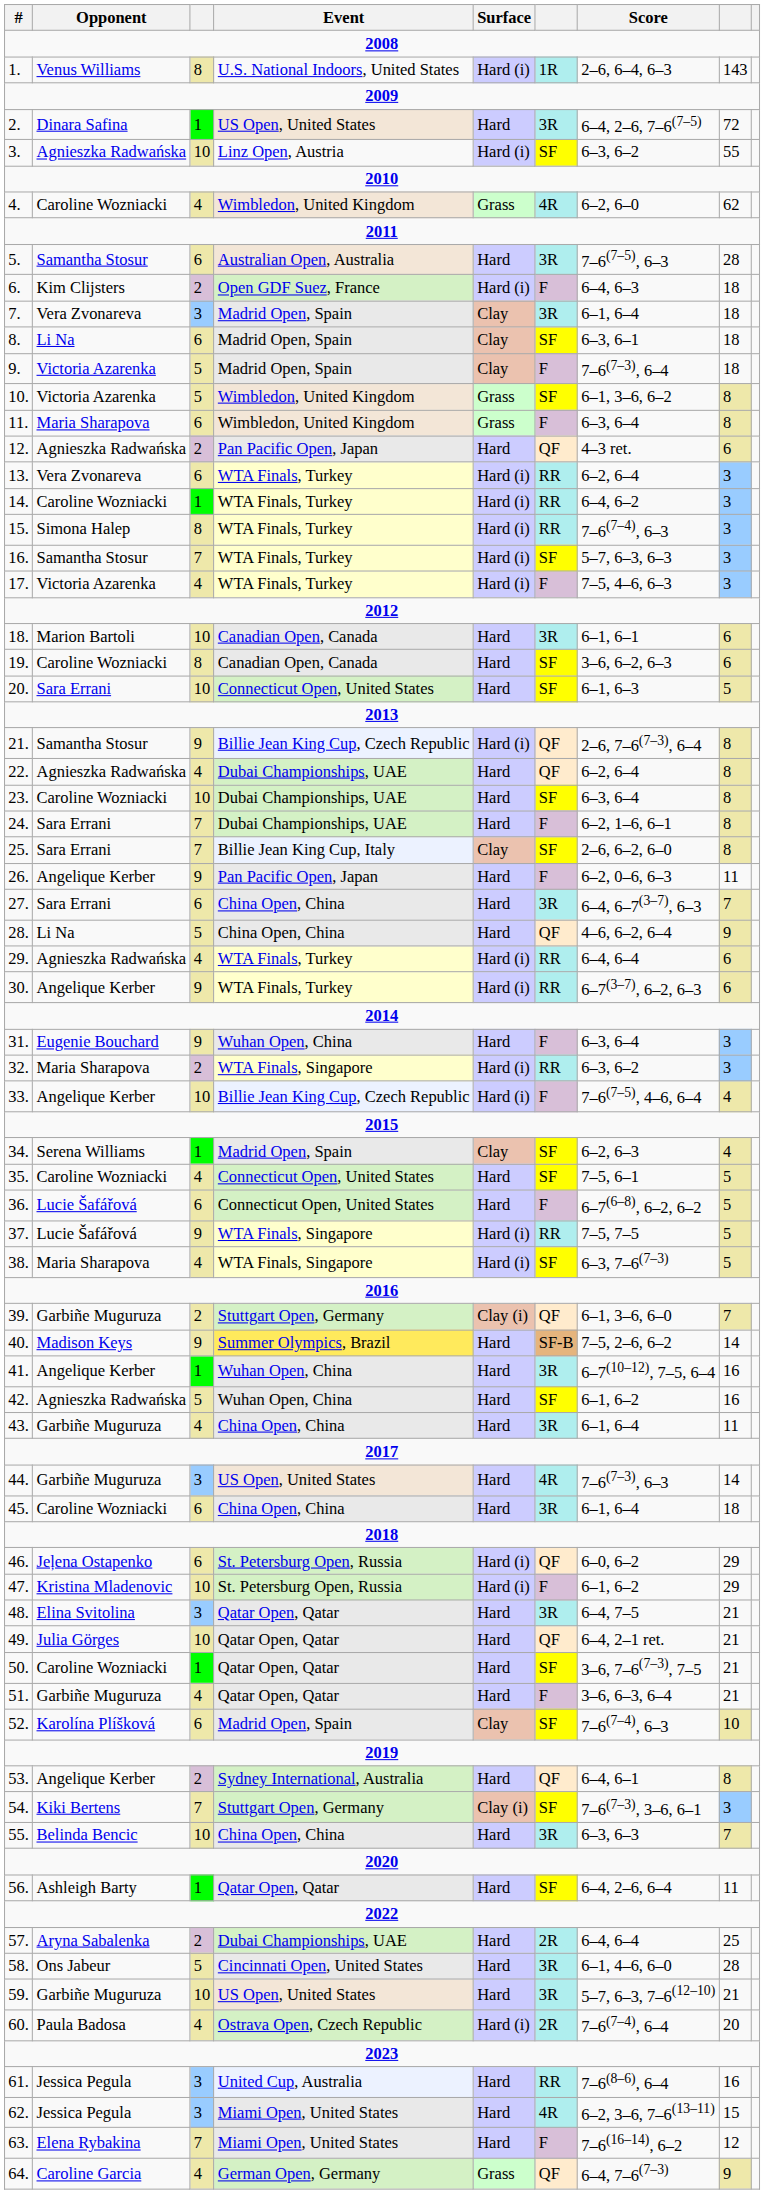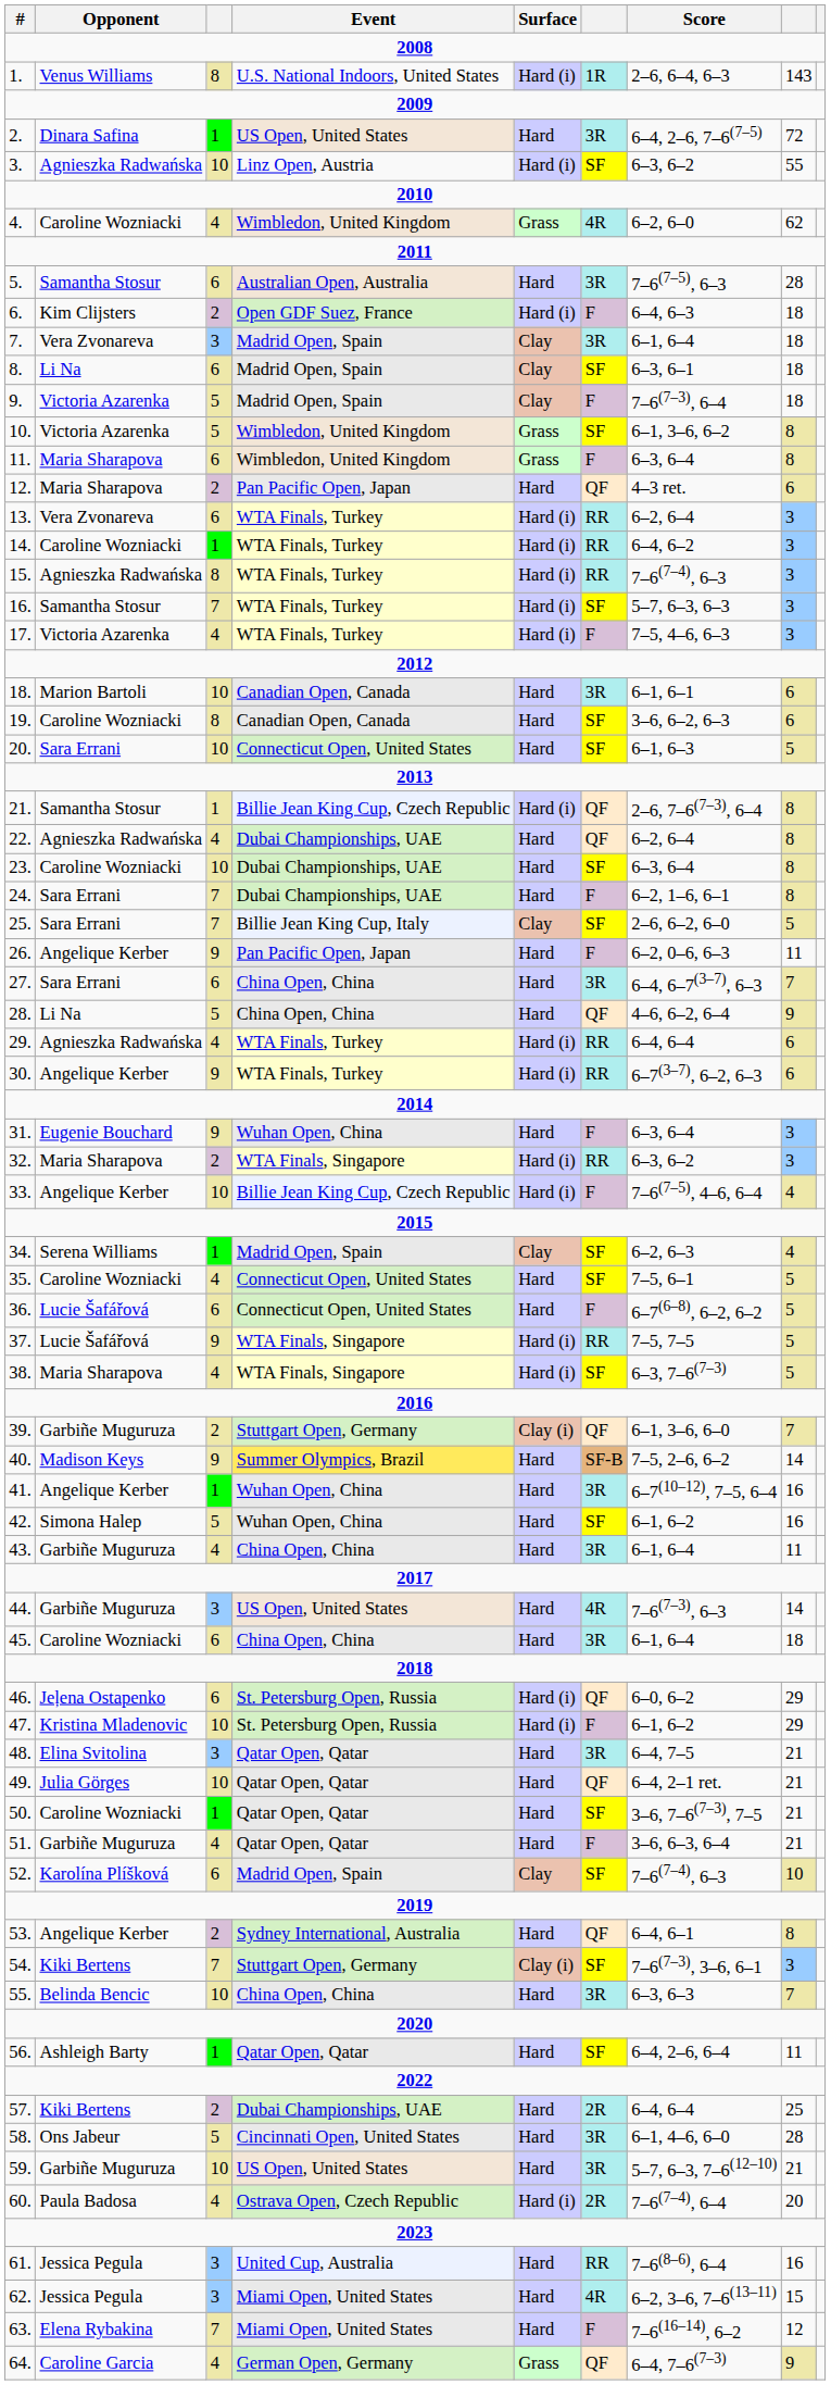12. | Opponent: Agnieszka Radwańska -> Maria Sharapova
15. | Opponent: Simona Halep -> Agnieszka Radwańska
21. | column 3: 9 -> 1
25. | column 8: 8 -> 5
42. | Opponent: Agnieszka Radwańska -> Simona Halep
57. | Opponent: Aryna Sabalenka -> Kiki Bertens
